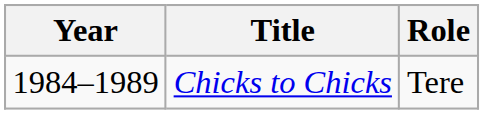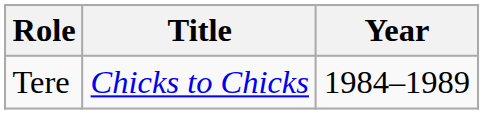columns swapped: Year <-> Role
